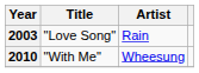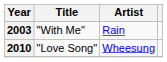2003 | Title: "Love Song" -> "With Me"
2010 | Title: "With Me" -> "Love Song"
